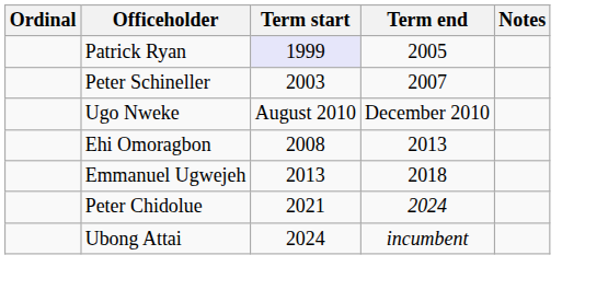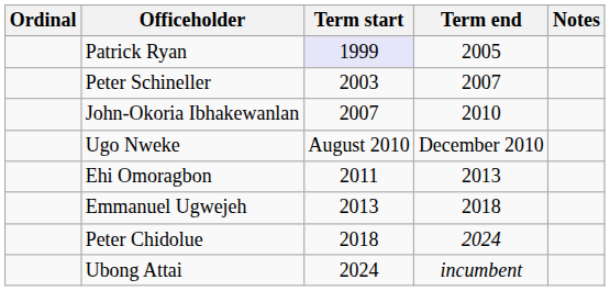+ row: John-Okoria Ibhakewanlan | 2007 | 2010
Ehi Omoragbon | Term start: 2008 -> 2011
Peter Chidolue | Term start: 2021 -> 2018
